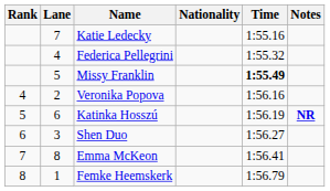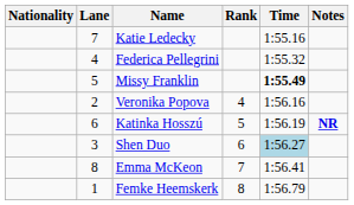columns swapped: Rank <-> Nationality
Shen Duo | Time: no background -> lightblue background
